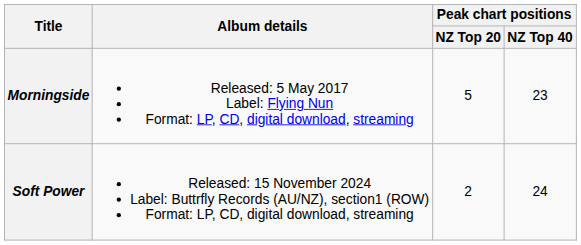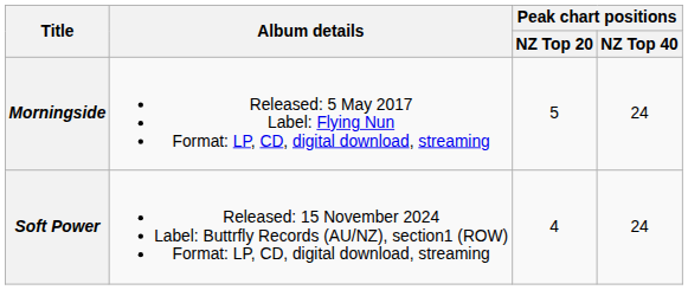Morningside | Peak chart positions / NZ Top 40: 23 -> 24
Soft Power | Peak chart positions / NZ Top 20: 2 -> 4
